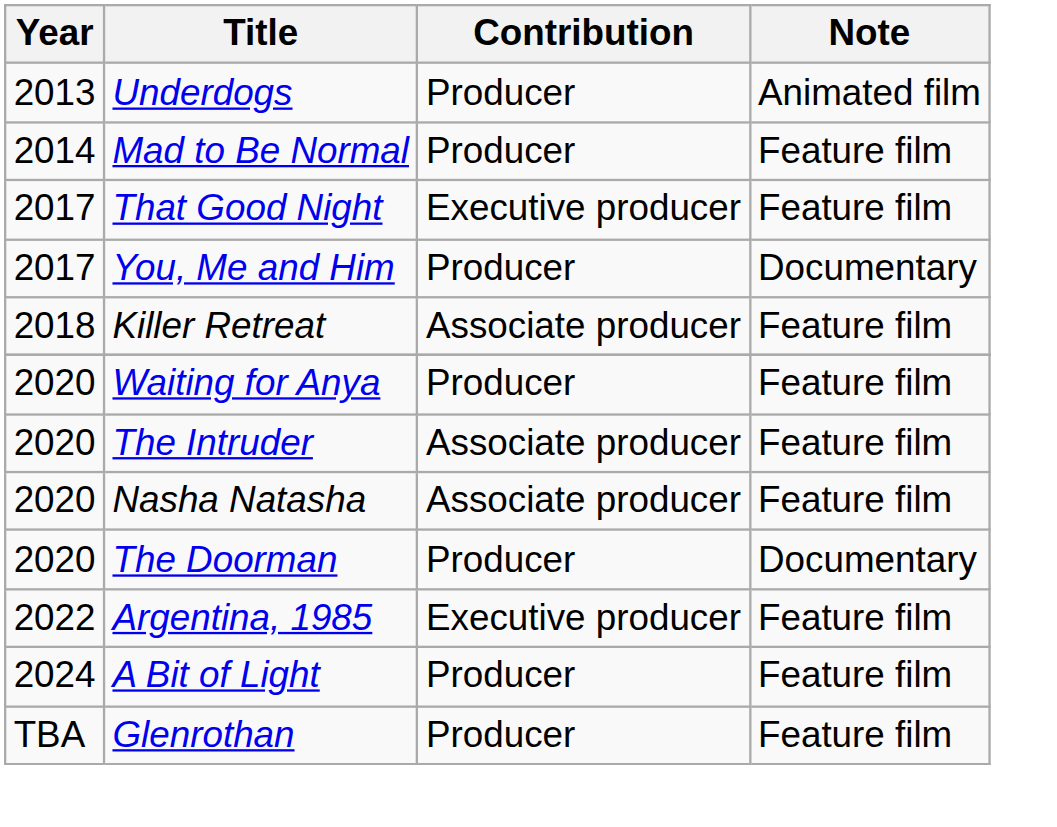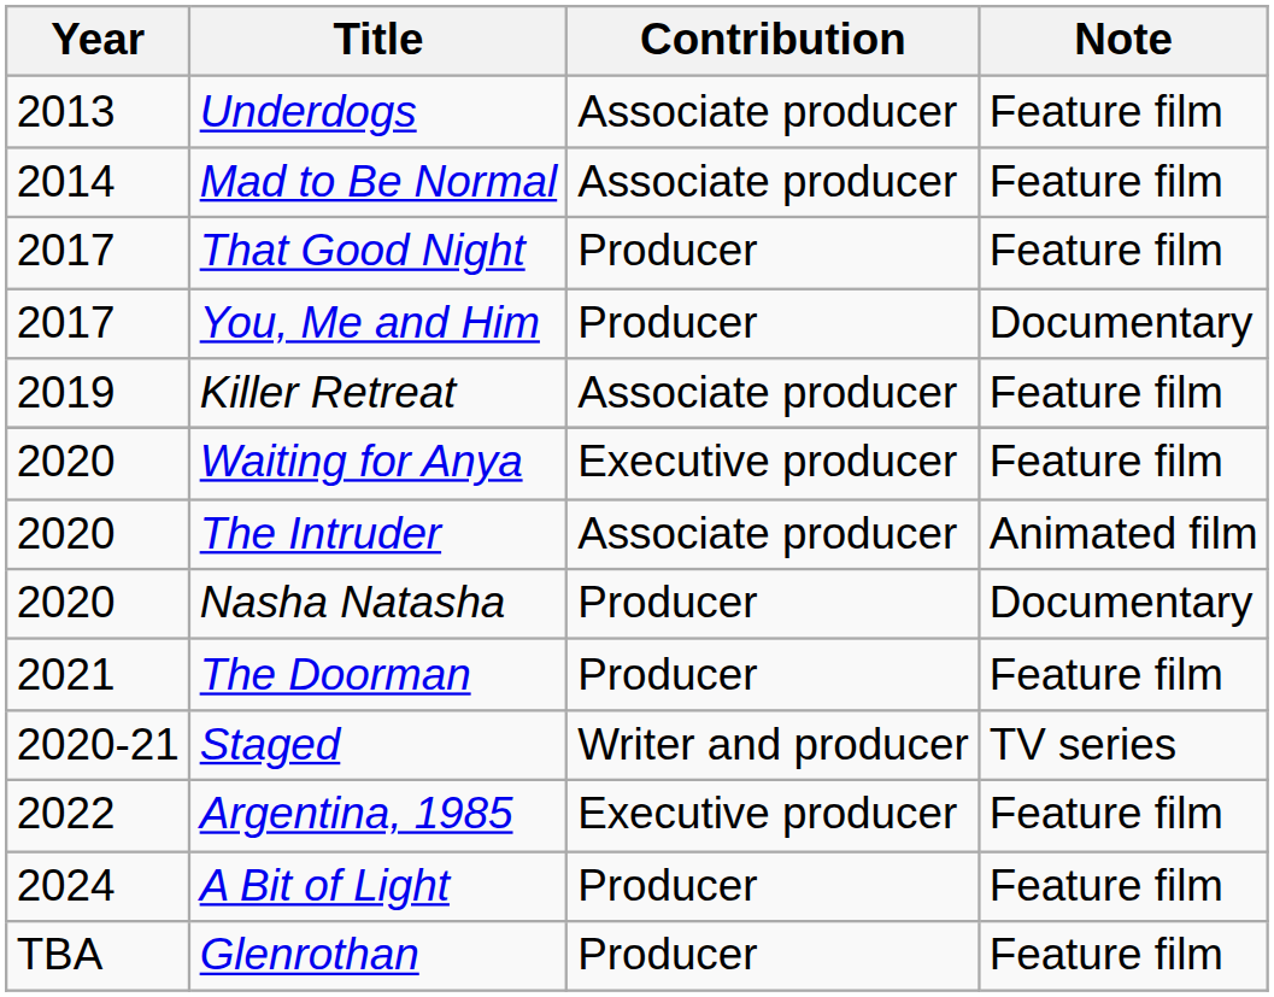Underdogs | Contribution: Producer -> Associate producer
Underdogs | Note: Animated film -> Feature film
Mad to Be Normal | Contribution: Producer -> Associate producer
That Good Night | Contribution: Executive producer -> Producer
Killer Retreat | Year: 2018 -> 2019
Waiting for Anya | Contribution: Producer -> Executive producer
The Intruder | Note: Feature film -> Animated film
Nasha Natasha | Contribution: Associate producer -> Producer
Nasha Natasha | Note: Feature film -> Documentary
The Doorman | Year: 2020 -> 2021
The Doorman | Note: Documentary -> Feature film
+ row: 2020-21 | Staged | Writer and producer | TV series
